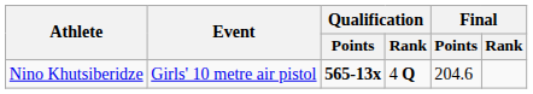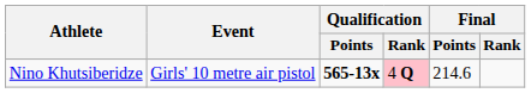Nino Khutsiberidze | Qualification / Rank: no background -> pink background
Nino Khutsiberidze | Final / Points: 204.6 -> 214.6
